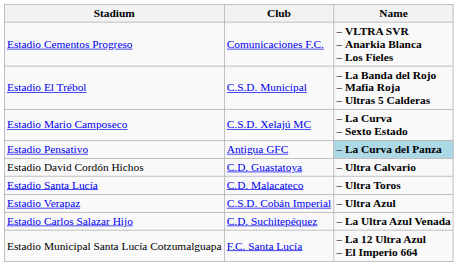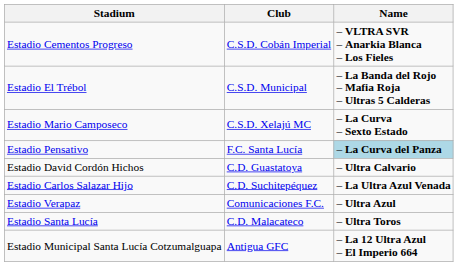Estadio Cementos Progreso | Club: Comunicaciones F.C. -> C.S.D. Cobán Imperial
Estadio Pensativo | Club: Antigua GFC -> F.C. Santa Lucía
rows swapped: Estadio Carlos Salazar Hijo <-> Estadio Santa Lucía
Estadio Verapaz | Club: C.S.D. Cobán Imperial -> Comunicaciones F.C.
Estadio Municipal Santa Lucía Cotzumalguapa | Club: F.C. Santa Lucía -> Antigua GFC
